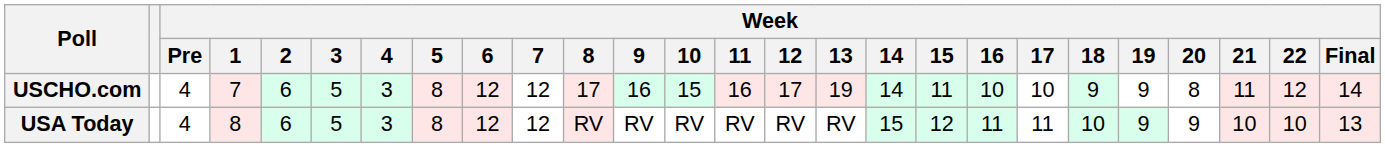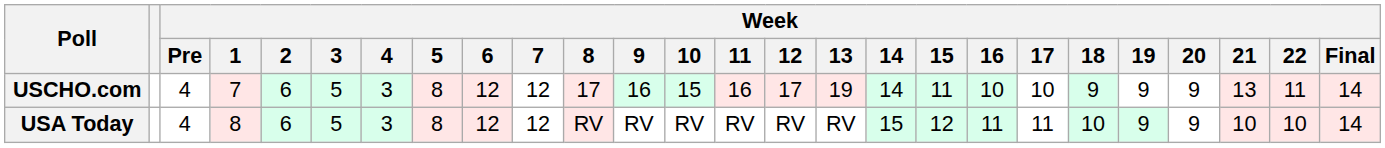USCHO.com | Week / 20: 8 -> 9
USCHO.com | Week / 21: 11 -> 13
USCHO.com | Week / 22: 12 -> 11
USA Today | Week / Final: 13 -> 14
